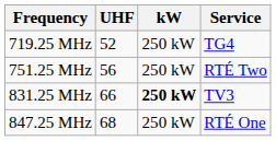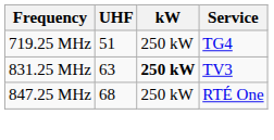719.25 MHz | UHF: 52 -> 51
- row: 751.25 MHz | 56 | 250 kW | RTÉ Two
831.25 MHz | UHF: 66 -> 63
